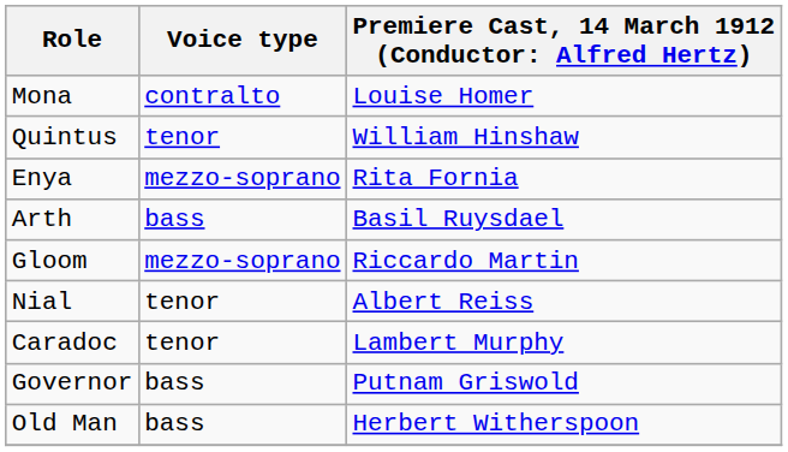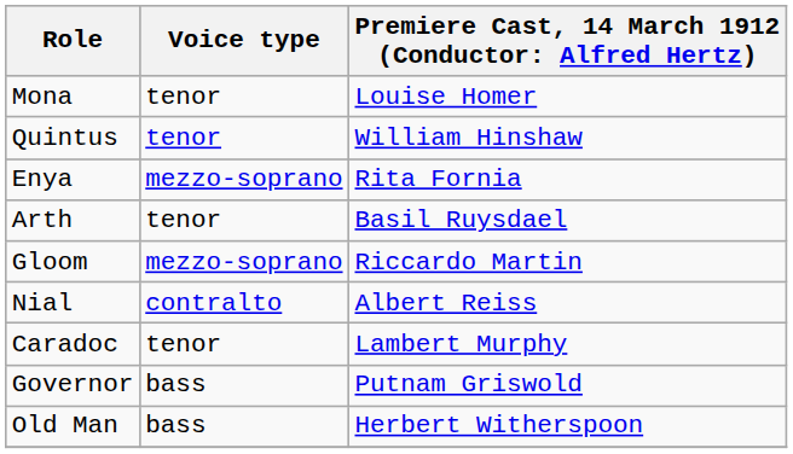Mona | Voice type: contralto -> tenor
Arth | Voice type: bass -> tenor
Nial | Voice type: tenor -> contralto
